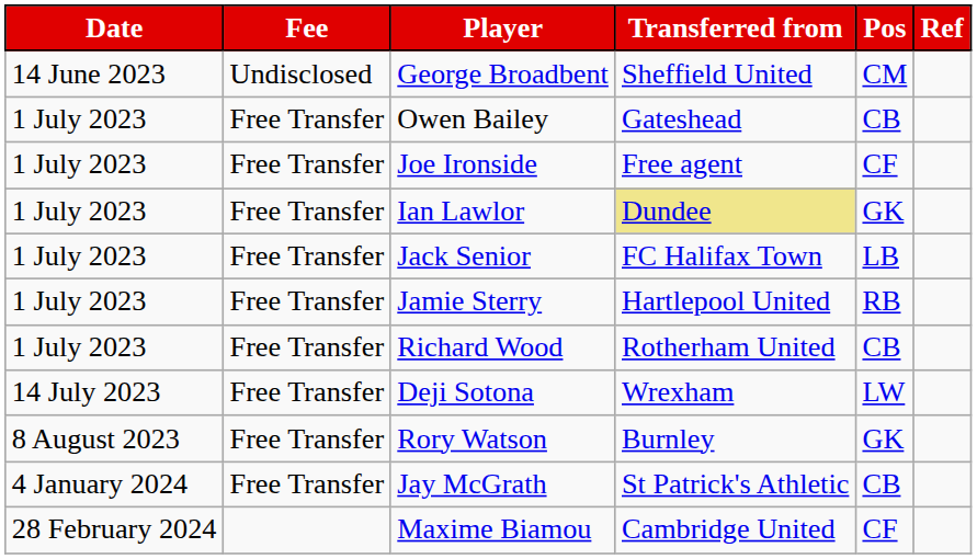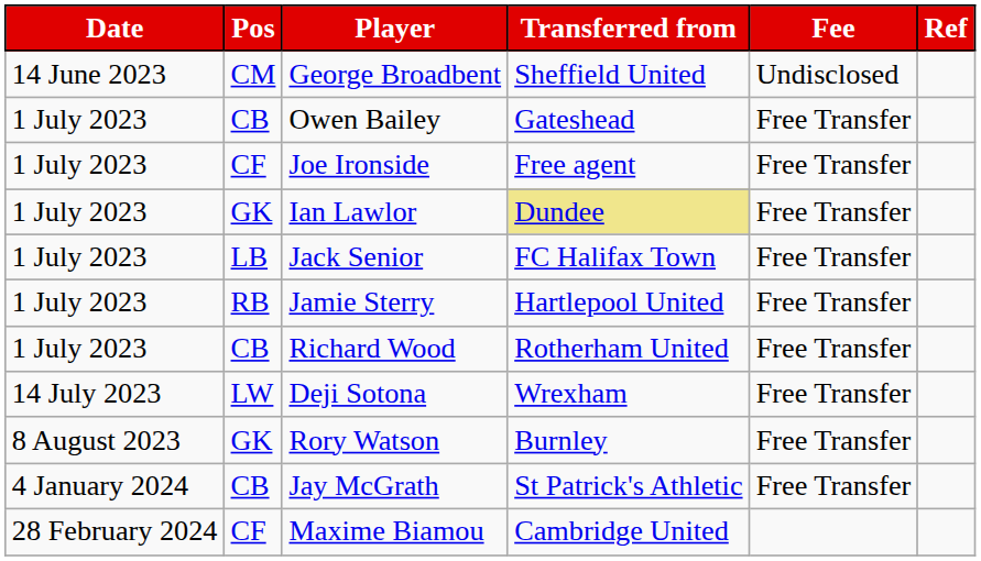columns swapped: Pos <-> Fee
